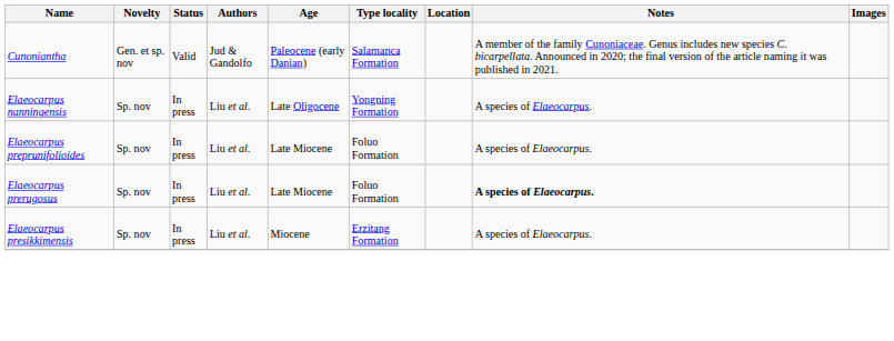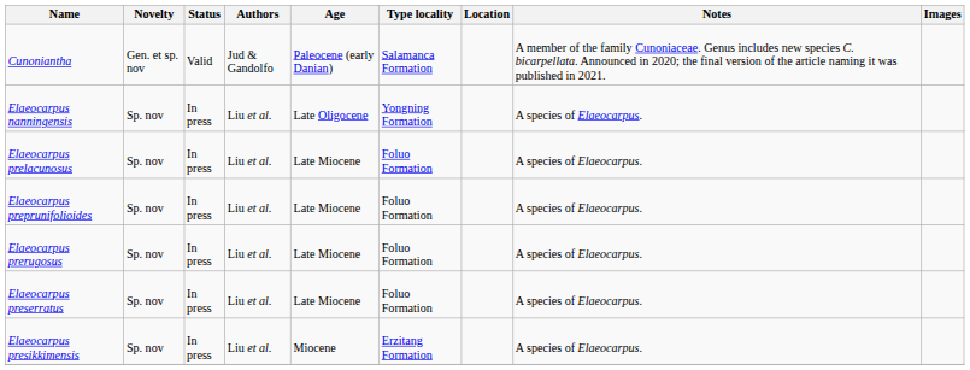+ row: Elaeocarpus prelacunosus | Sp. nov | In press | Liu et al. | Late Miocene | Foluo Formation | A species of Elaeocarpus.
Elaeocarpus prerugosus | Notes: bold -> normal
+ row: Elaeocarpus preserratus | Sp. nov | In press | Liu et al. | Late Miocene | Foluo Formation | A species of Elaeocarpus.
